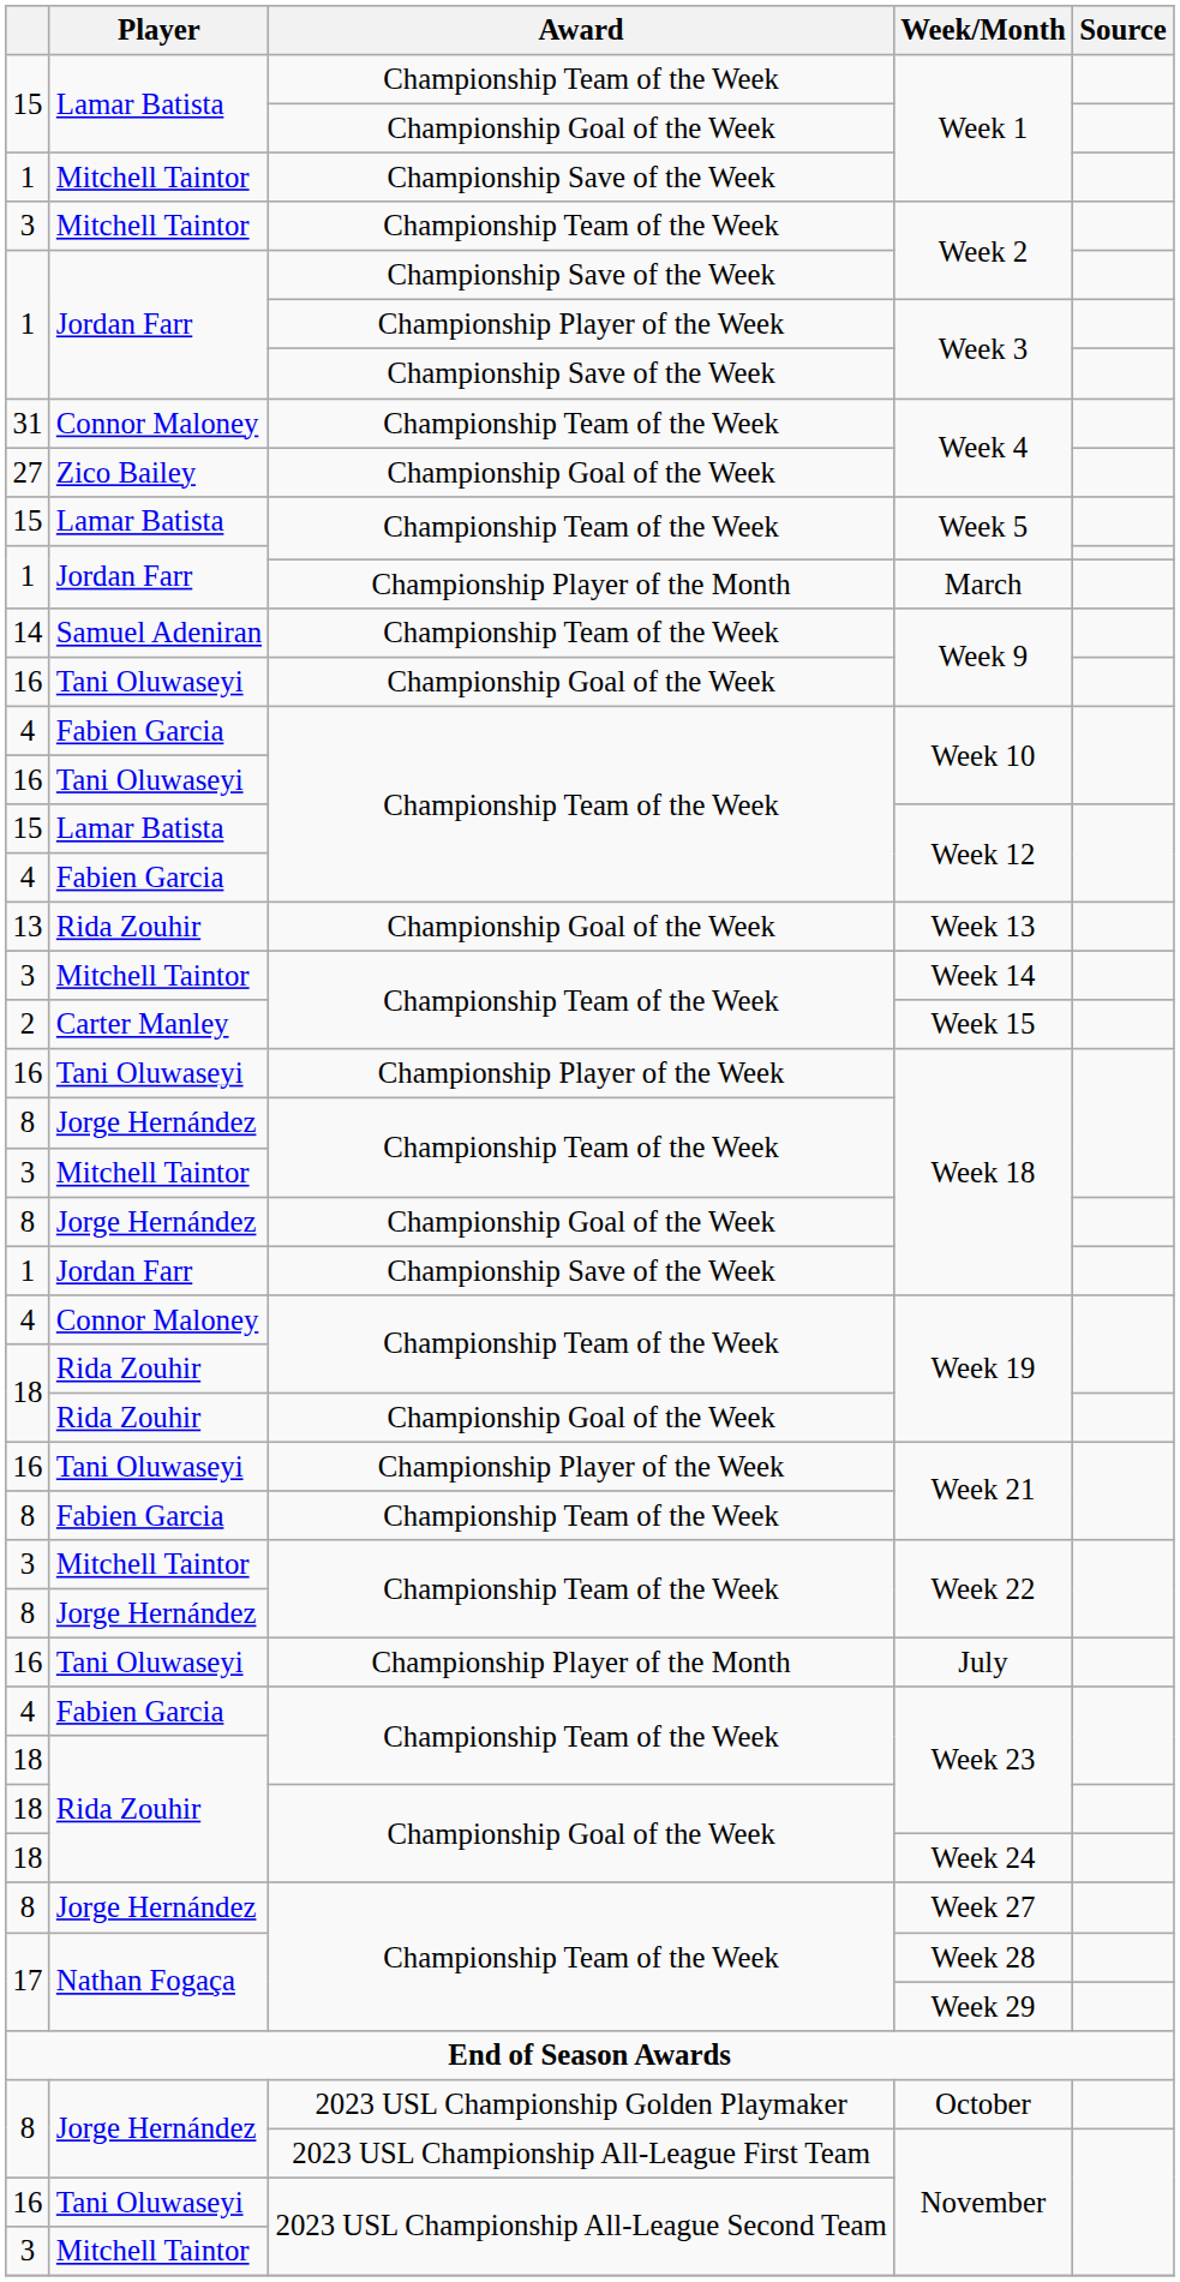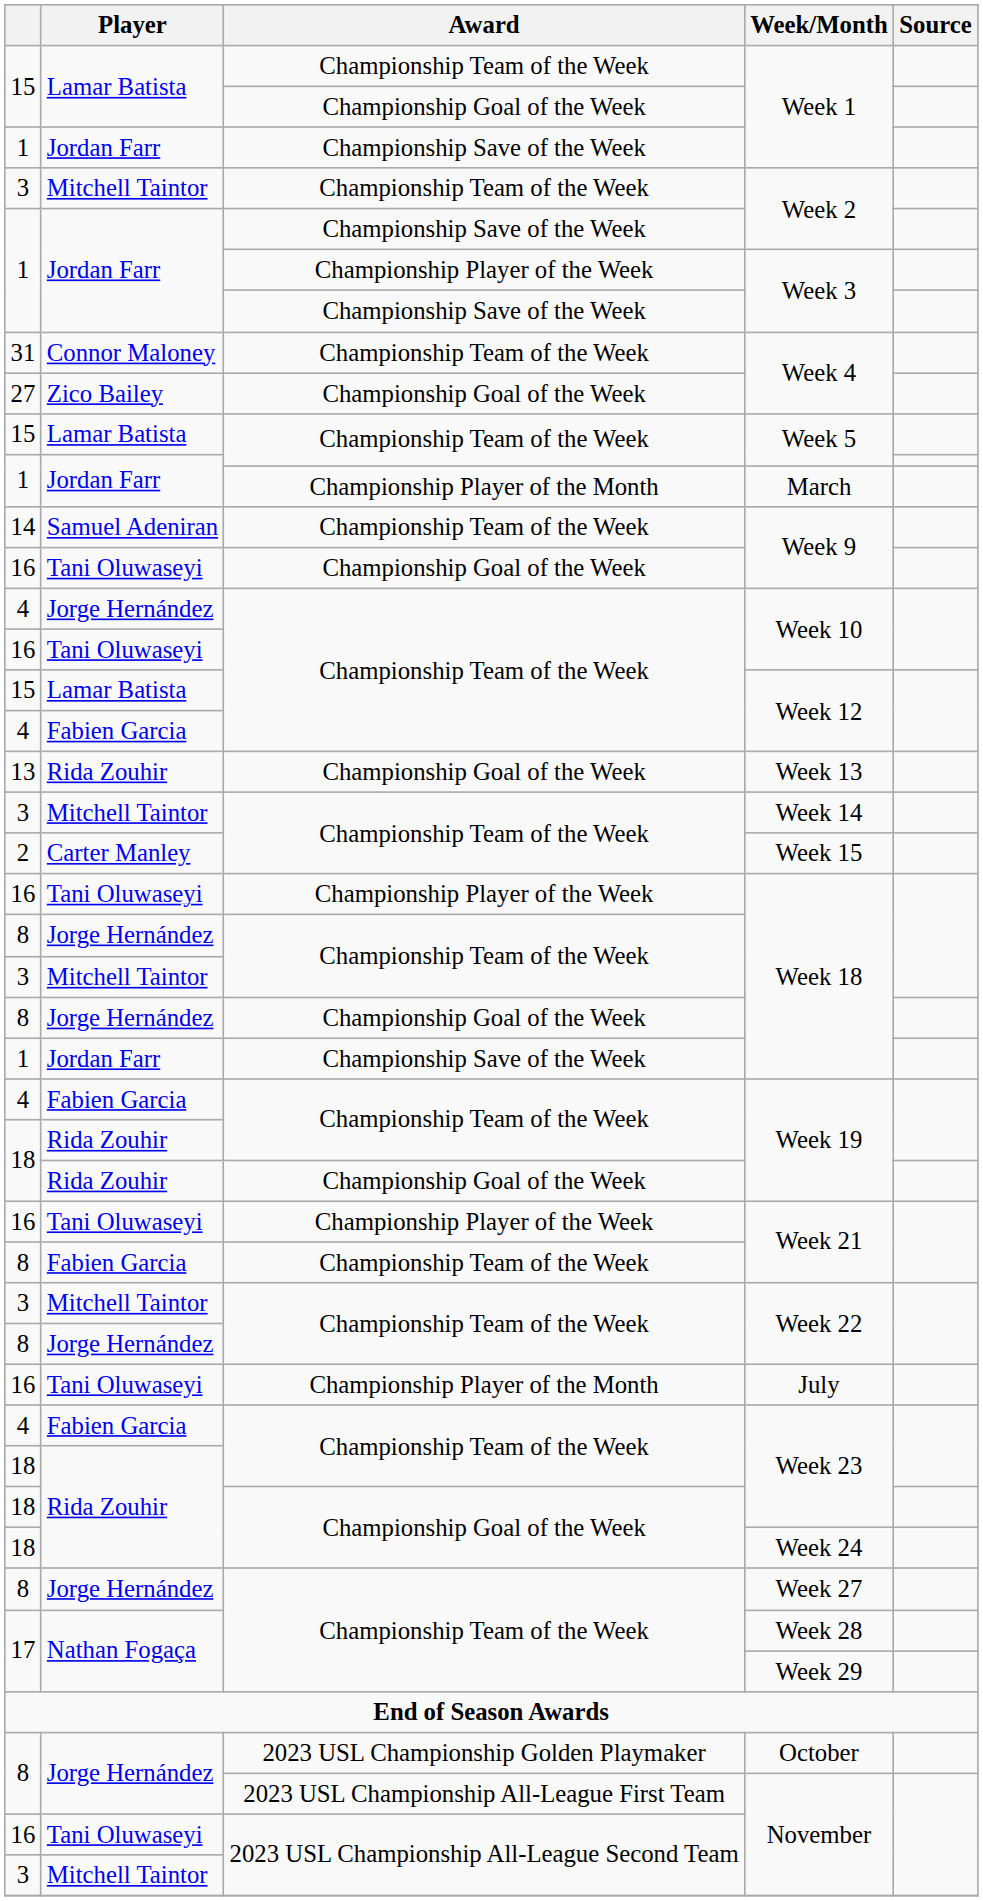1 / Week 1 | Player: Mitchell Taintor -> Jordan Farr
4 / Week 10 | Player: Fabien Garcia -> Jorge Hernández
4 / Week 19 | Player: Connor Maloney -> Fabien Garcia
